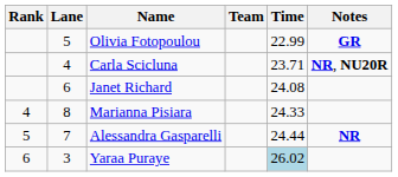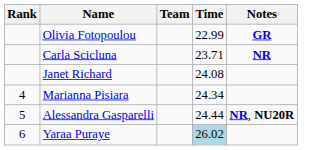- column: Lane | 5 | 4 | 6 | 8 | 7 | 3
Carla Scicluna | Notes: NR, NU20R -> NR
Marianna Pisiara | Time: 24.33 -> 24.34
Alessandra Gasparelli | Notes: NR -> NR, NU20R
